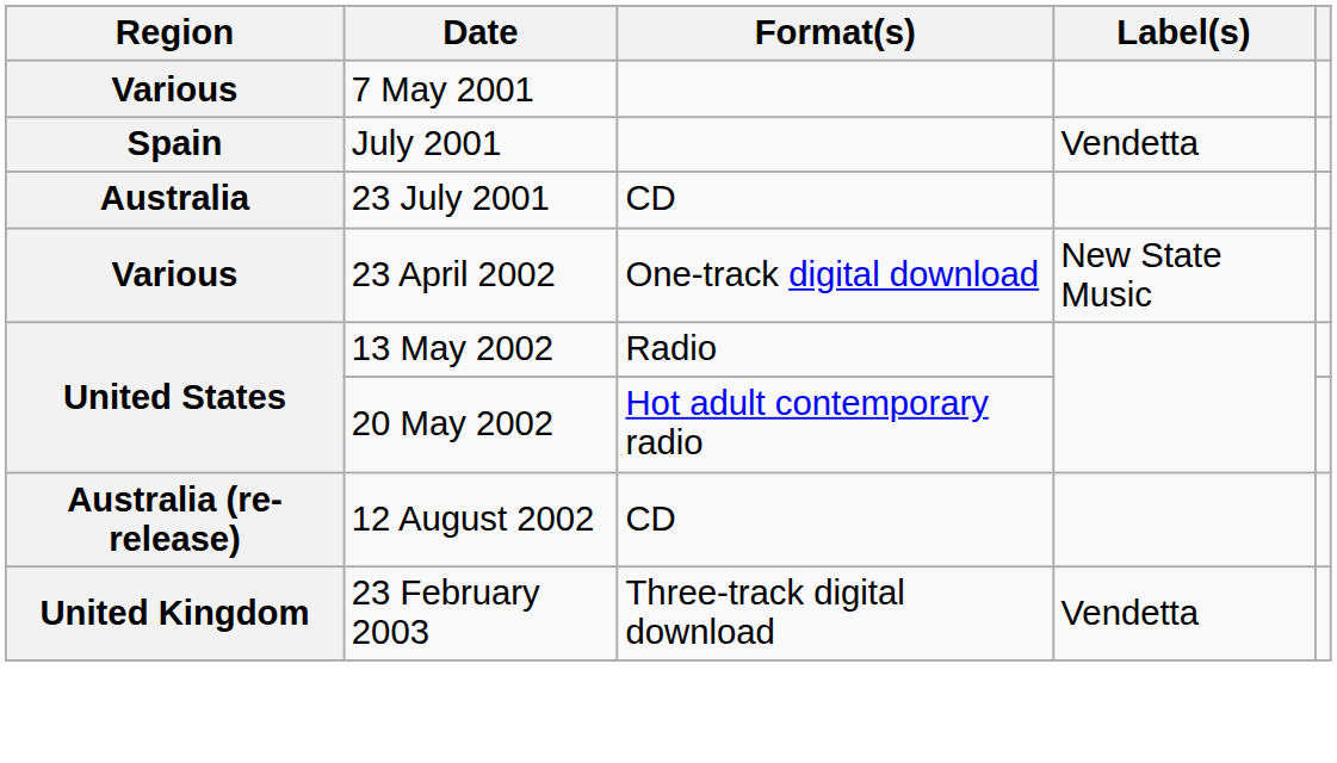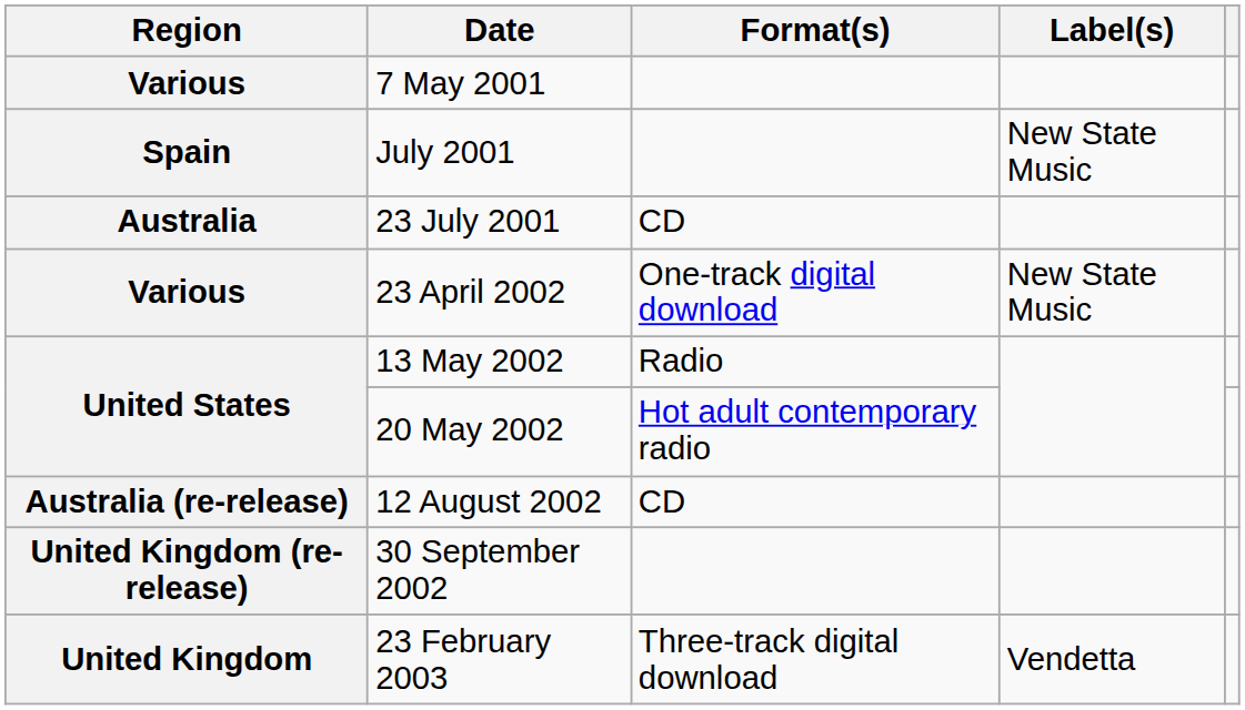July 2001 | Label(s): Vendetta -> New State Music
+ row: United Kingdom (re-release) | 30 September 2002
